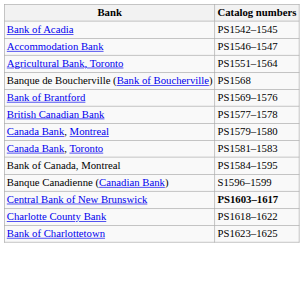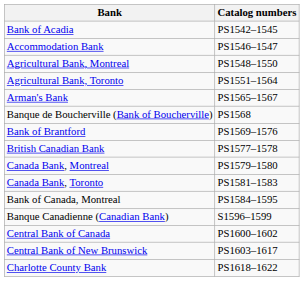+ row: Agricultural Bank, Montreal | PS1548–1550
+ row: Arman's Bank | PS1565–1567
+ row: Central Bank of Canada | PS1600–1602
Central Bank of New Brunswick | Catalog numbers: bold -> normal
- row: Bank of Charlottetown | PS1623–1625
